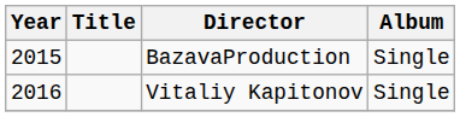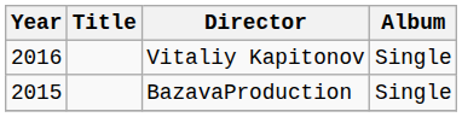rows swapped: BazavaProduction <-> Vitaliy Kapitonov
